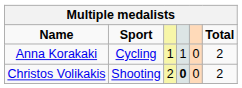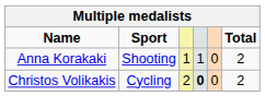Anna Korakaki | Sport: Cycling -> Shooting
Christos Volikakis | Sport: Shooting -> Cycling
